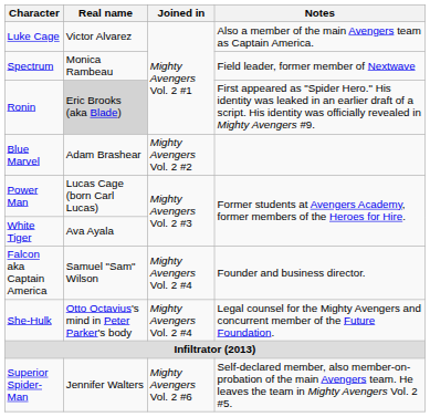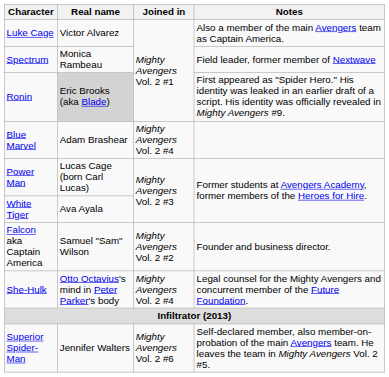Blue Marvel | Joined in: Mighty Avengers Vol. 2 #2 -> Mighty Avengers Vol. 2 #4
Falcon aka Captain America | Joined in: Mighty Avengers Vol. 2 #4 -> Mighty Avengers Vol. 2 #2
